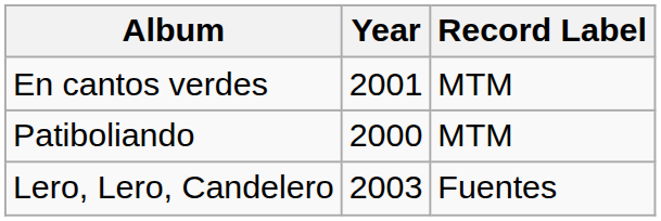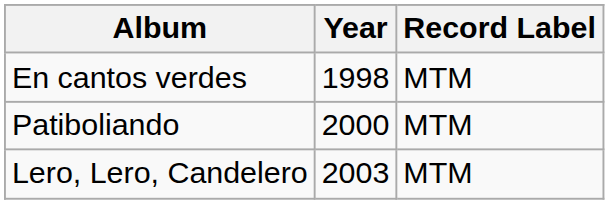En cantos verdes | Year: 2001 -> 1998
Lero, Lero, Candelero | Record Label: Fuentes -> MTM
